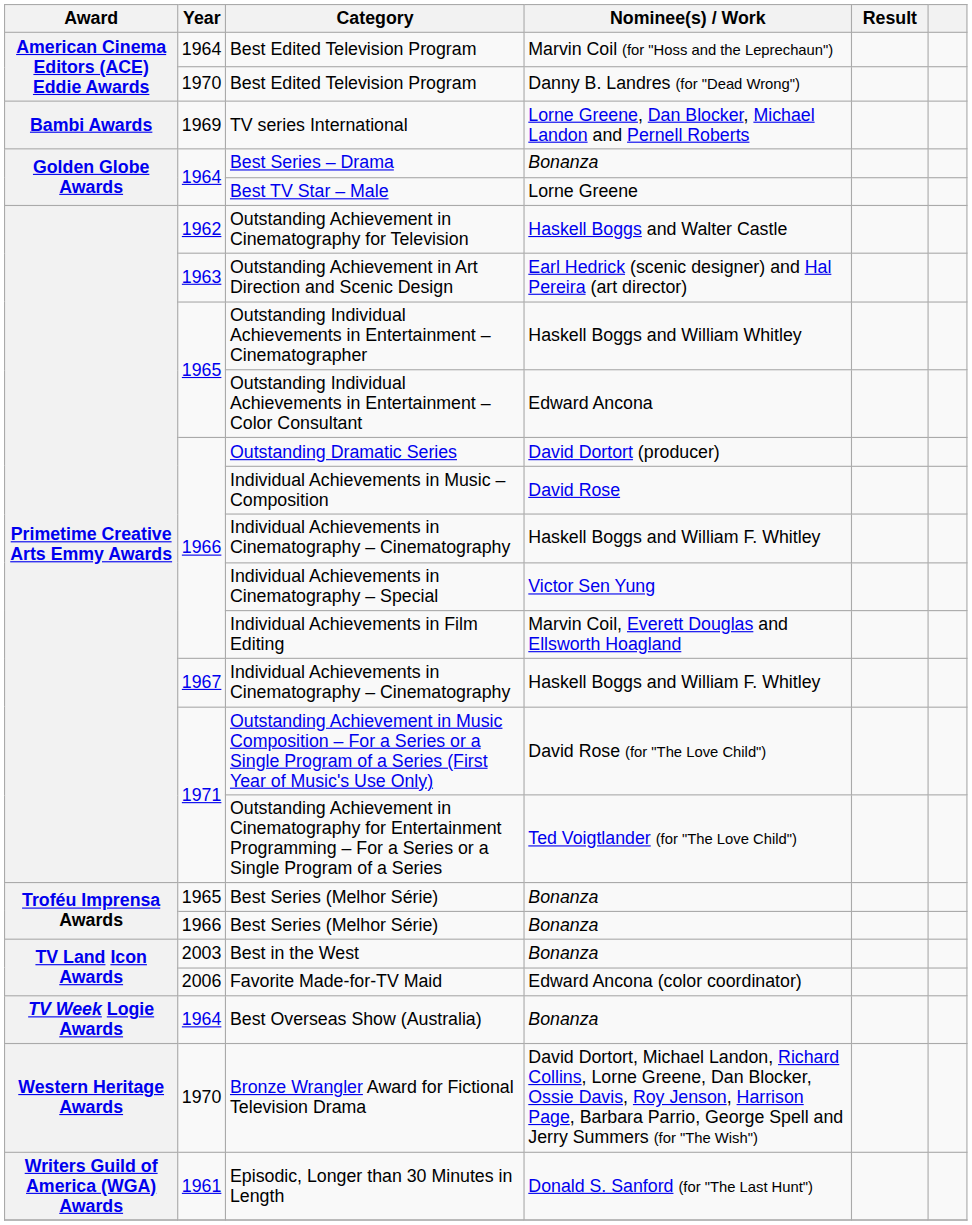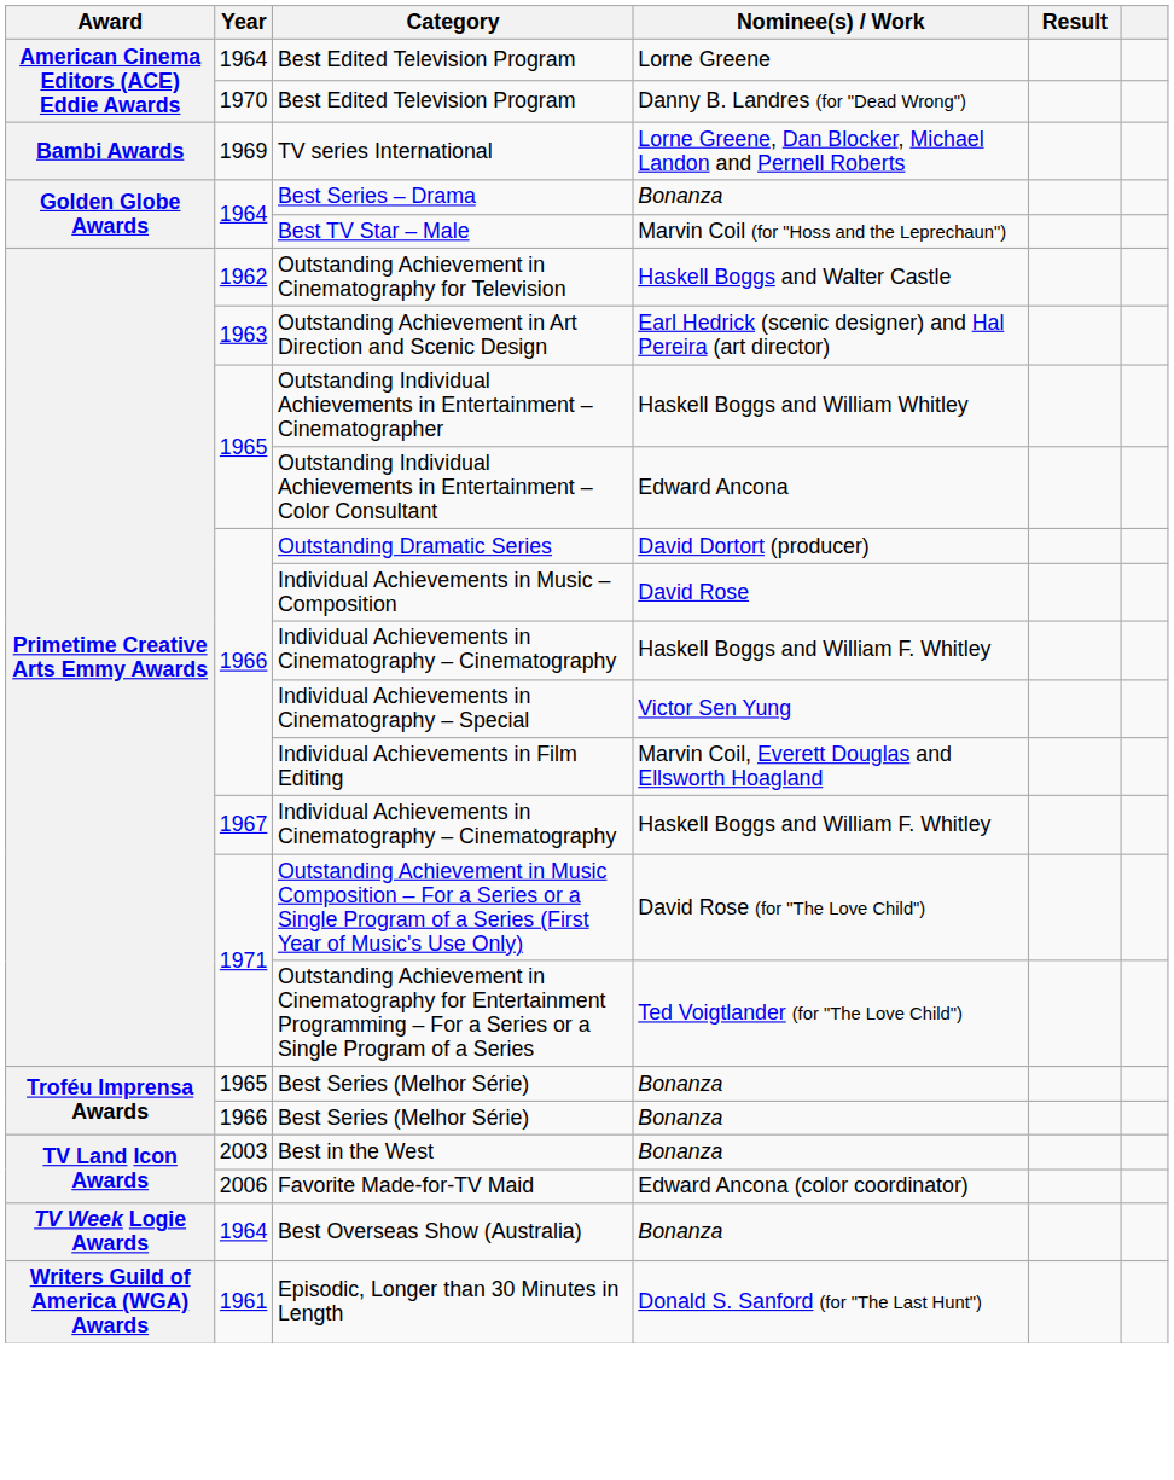1964 / Best Edited Television Program | Nominee(s) / Work: Marvin Coil (for "Hoss and the Leprechaun") -> Lorne Greene
Best TV Star – Male | Nominee(s) / Work: Lorne Greene -> Marvin Coil (for "Hoss and the Leprechaun")
- row: Western Heritage Awards | 1970 | Bronze Wrangler Award for Fictional Television Drama | David Dortort, Michael Landon, Richard Collins, Lorne Greene, Dan Blocker, Ossie Davis, Roy Jenson, Harrison Page, Barbara Parrio, George Spell and Jerry Summers (for "The Wish")
